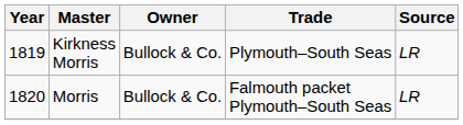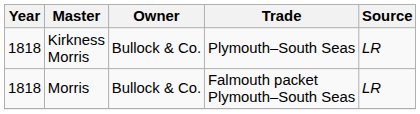Kirkness Morris | Year: 1819 -> 1818
Morris | Year: 1820 -> 1818
